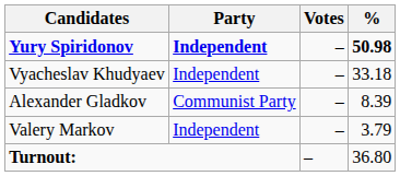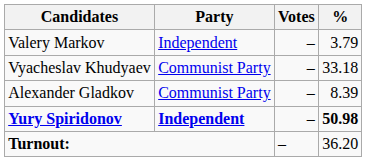rows swapped: Yury Spiridonov <-> Valery Markov
Vyacheslav Khudyaev | Party: Independent -> Communist Party
Turnout: | %: 36.80 -> 36.20
